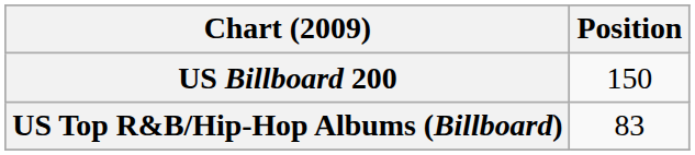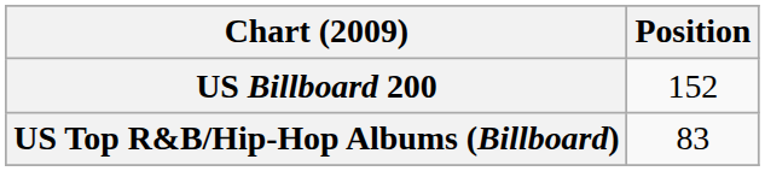US Billboard 200 | Position: 150 -> 152
